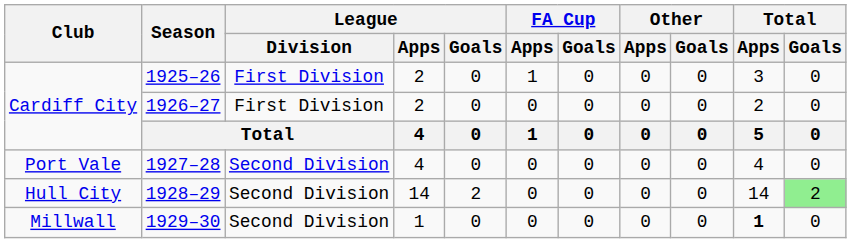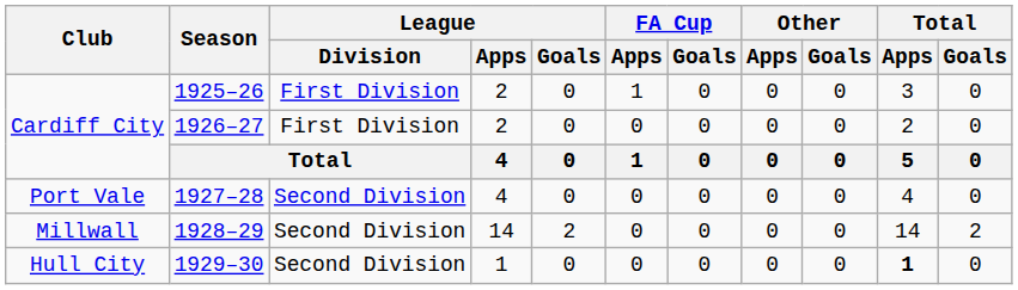1928–29 | Club: Hull City -> Millwall
1928–29 | Total / Goals: lightgreen background -> no background
1929–30 | Club: Millwall -> Hull City
